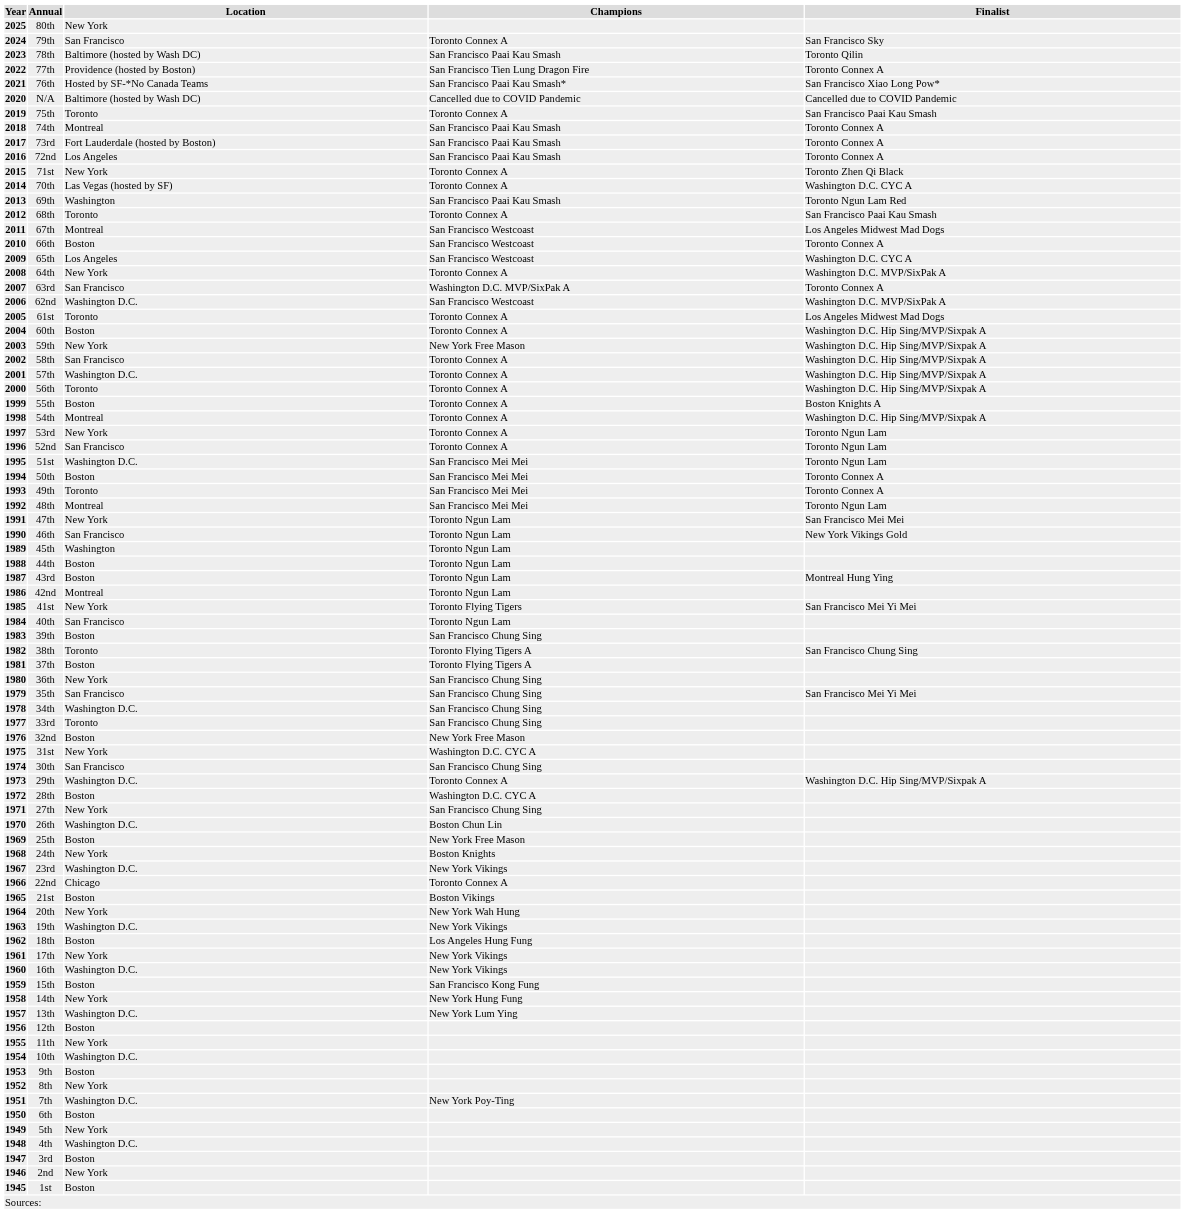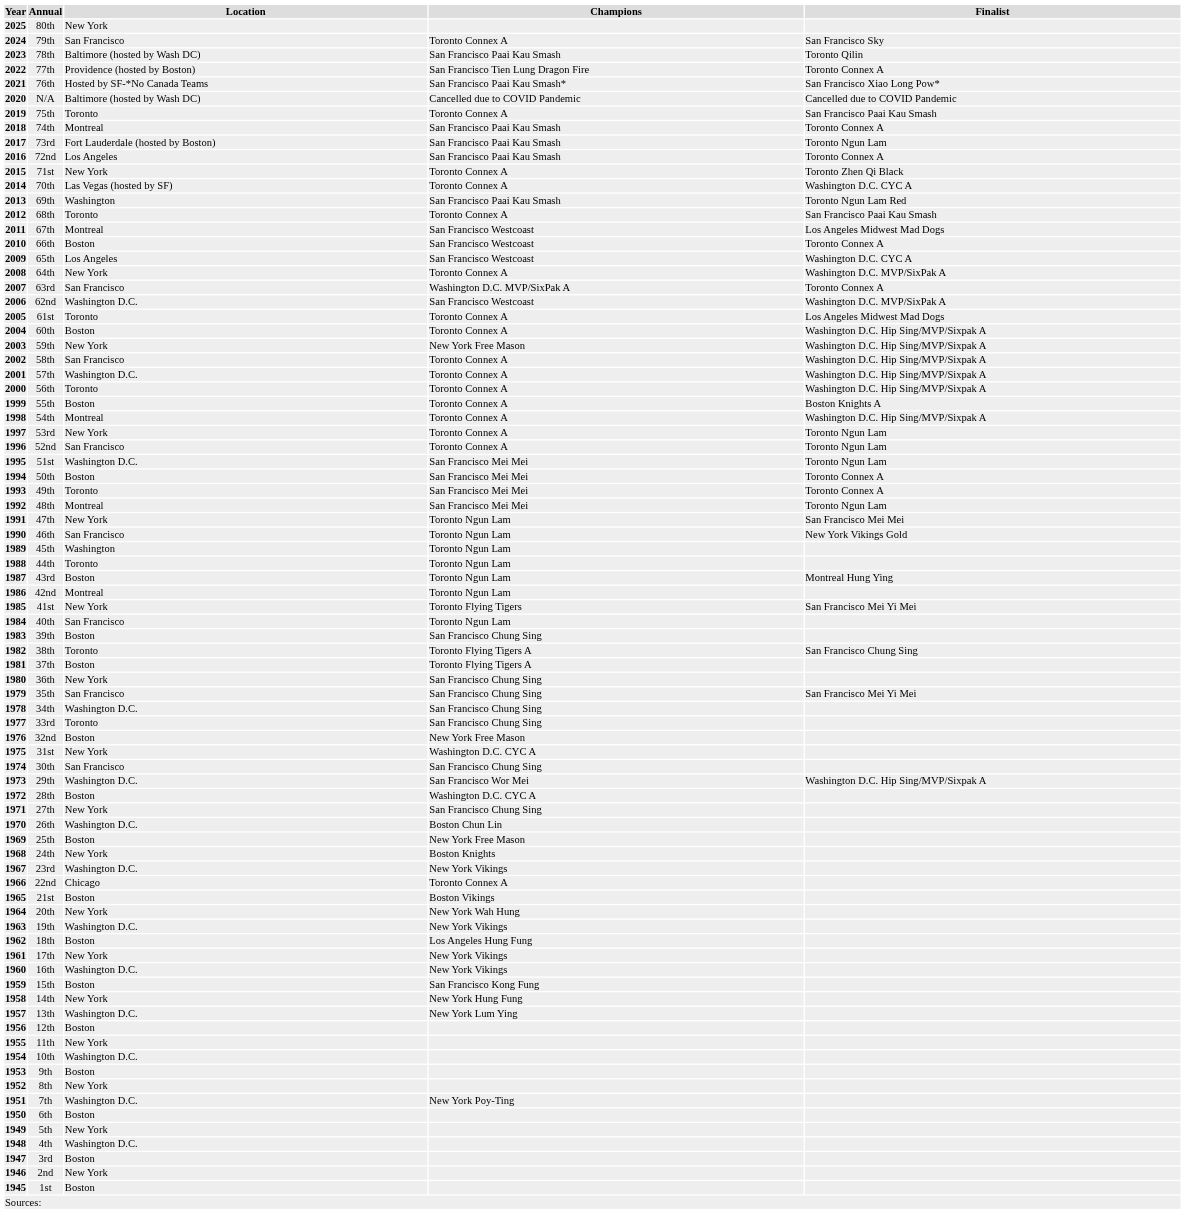73rd | Finalist: Toronto Connex A -> Toronto Ngun Lam
44th | Location: Boston -> Toronto
29th | Champions: Toronto Connex A -> San Francisco Wor Mei
